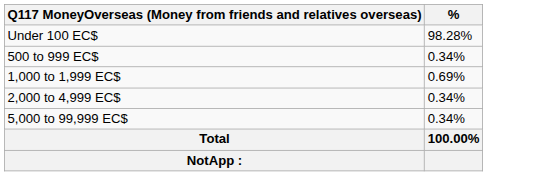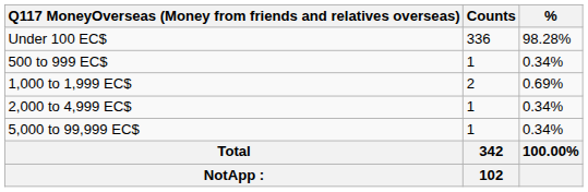+ column: Counts | 336 | 1 | 2 | 1 | 1 | 342 | 102
